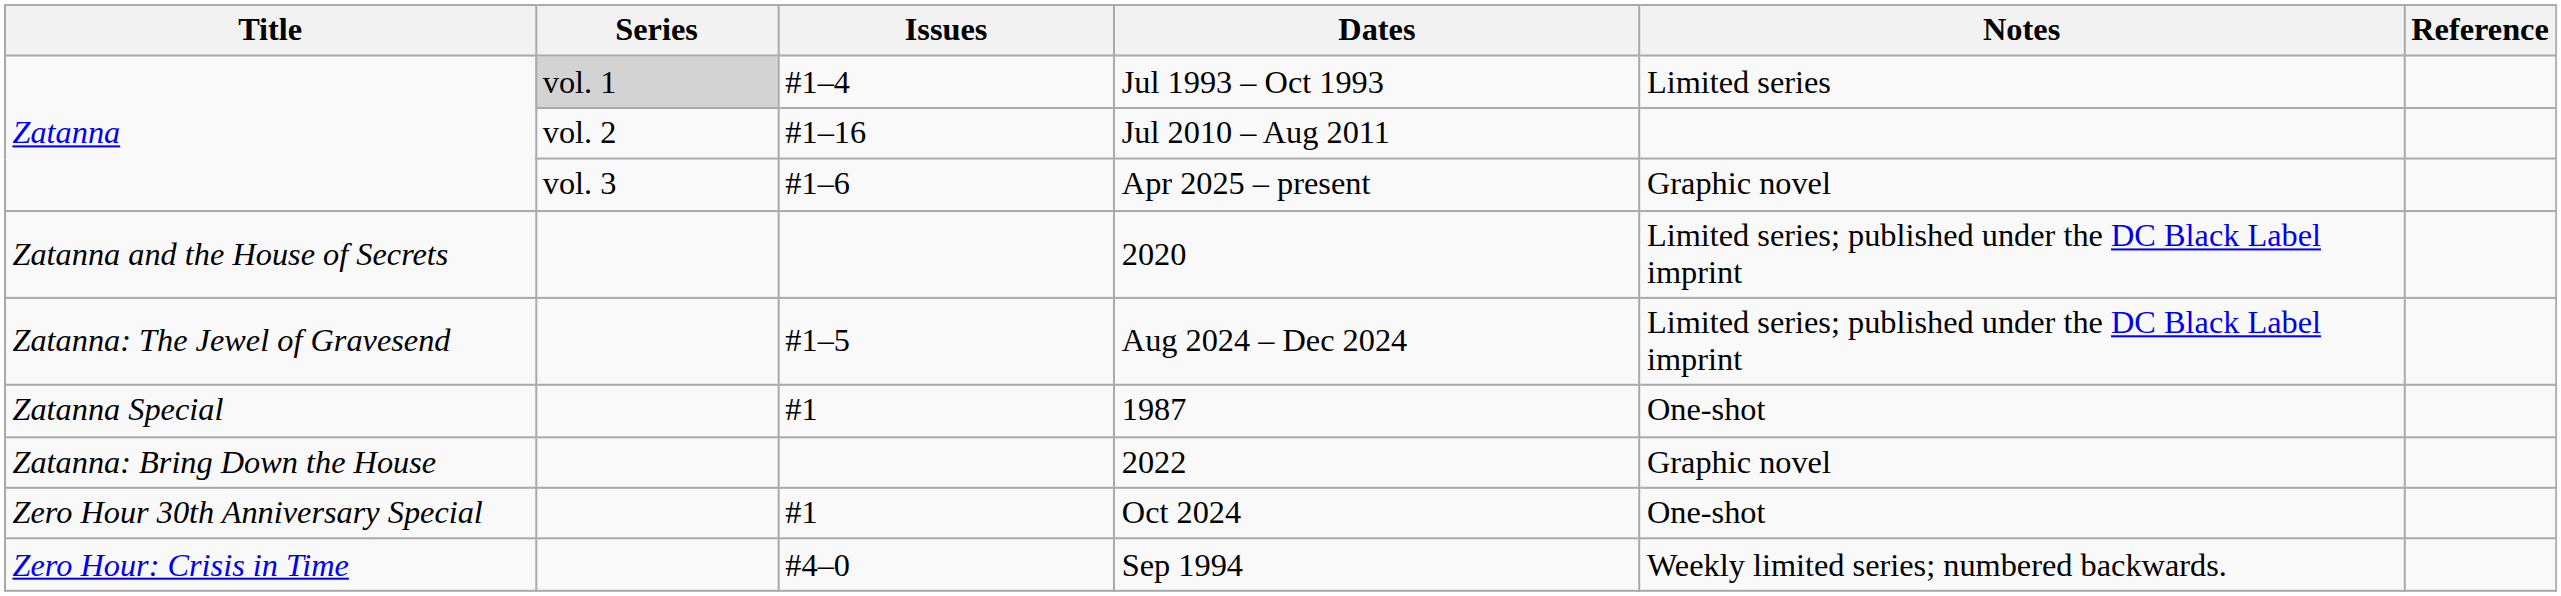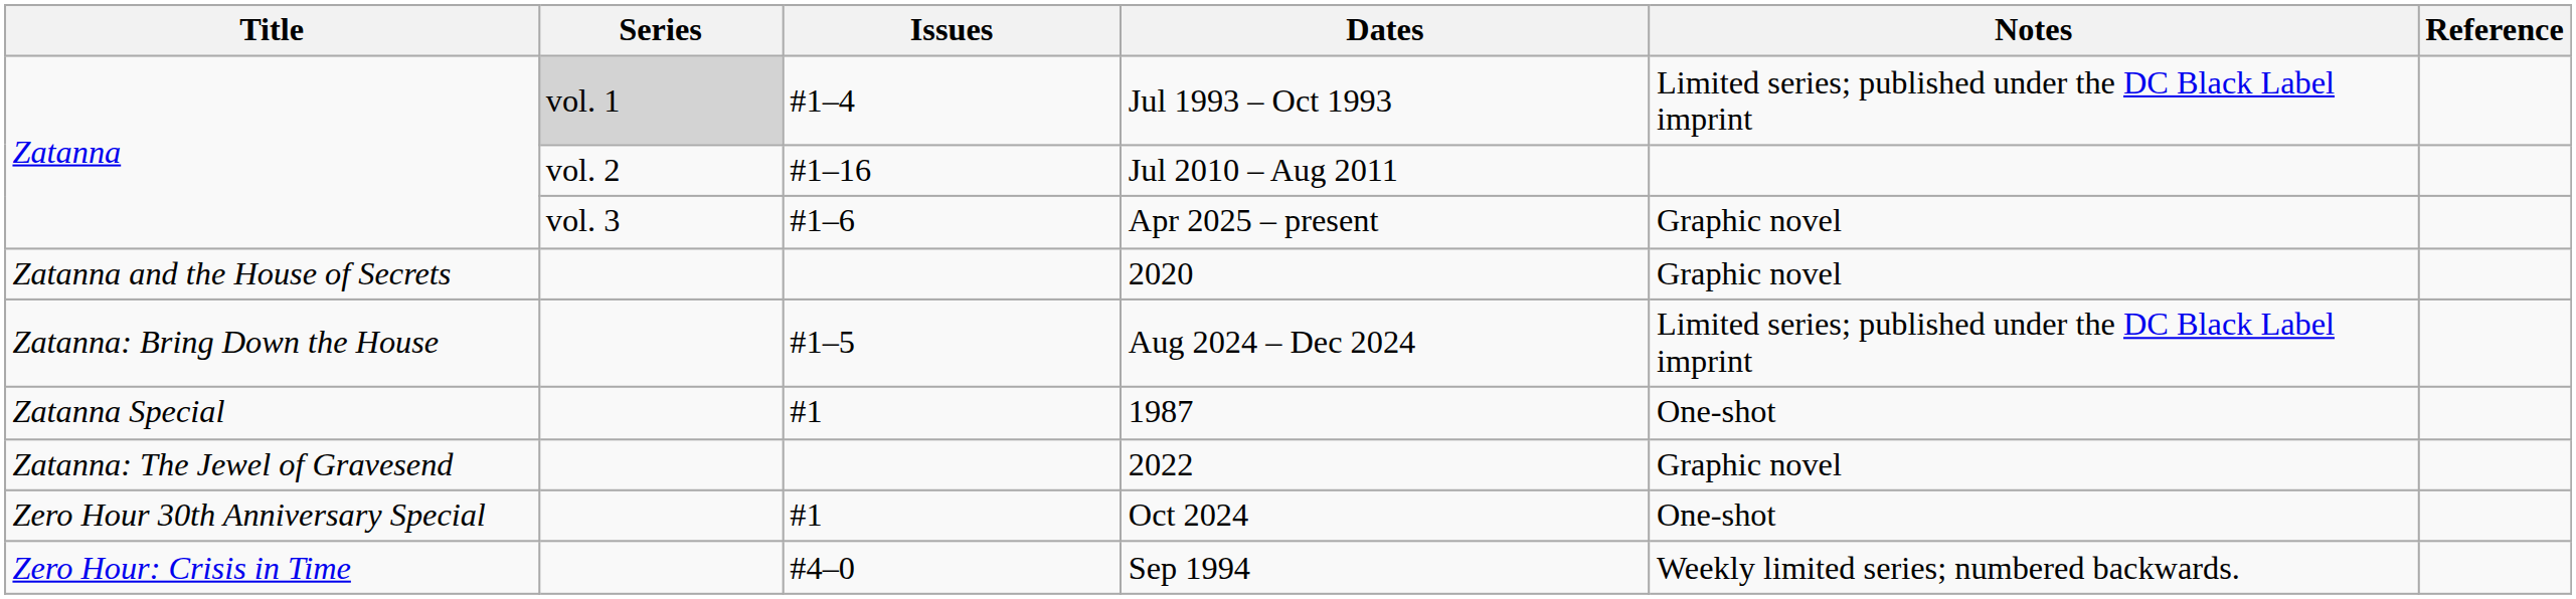Jul 1993 – Oct 1993 | Notes: Limited series -> Limited series; published under the DC Black Label imprint
2020 | Notes: Limited series; published under the DC Black Label imprint -> Graphic novel
Aug 2024 – Dec 2024 | Title: Zatanna: The Jewel of Gravesend -> Zatanna: Bring Down the House
2022 | Title: Zatanna: Bring Down the House -> Zatanna: The Jewel of Gravesend
